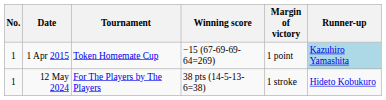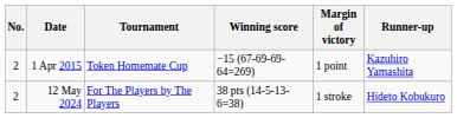1 Apr 2015 | No.: 1 -> 2
1 Apr 2015 | Runner-up: lightblue background -> no background
12 May 2024 | No.: 1 -> 2
